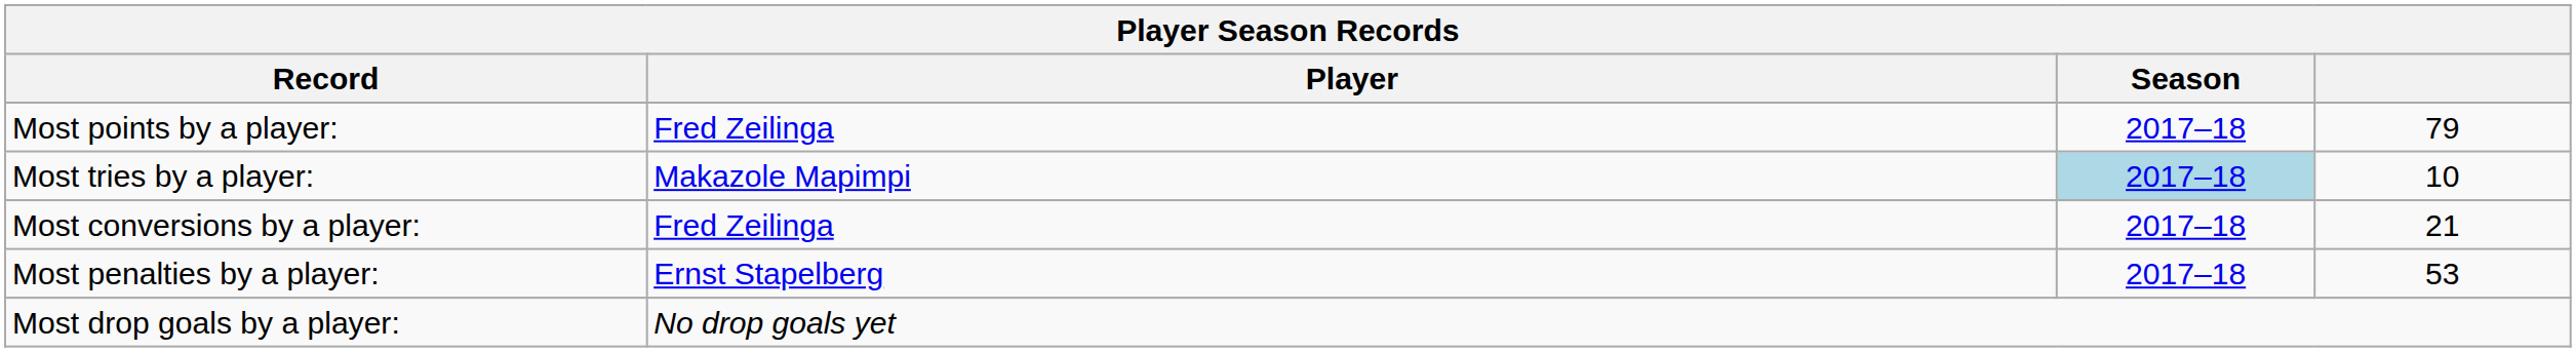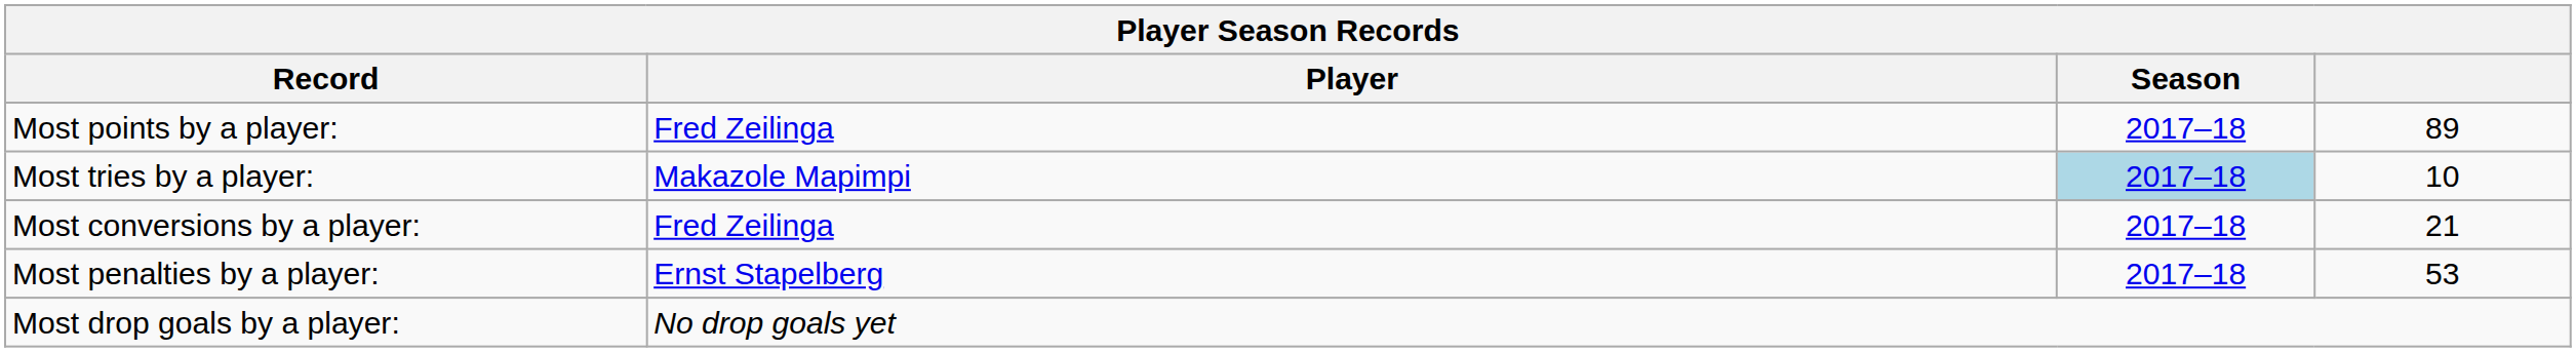Most points by a player: | column 4: 79 -> 89
